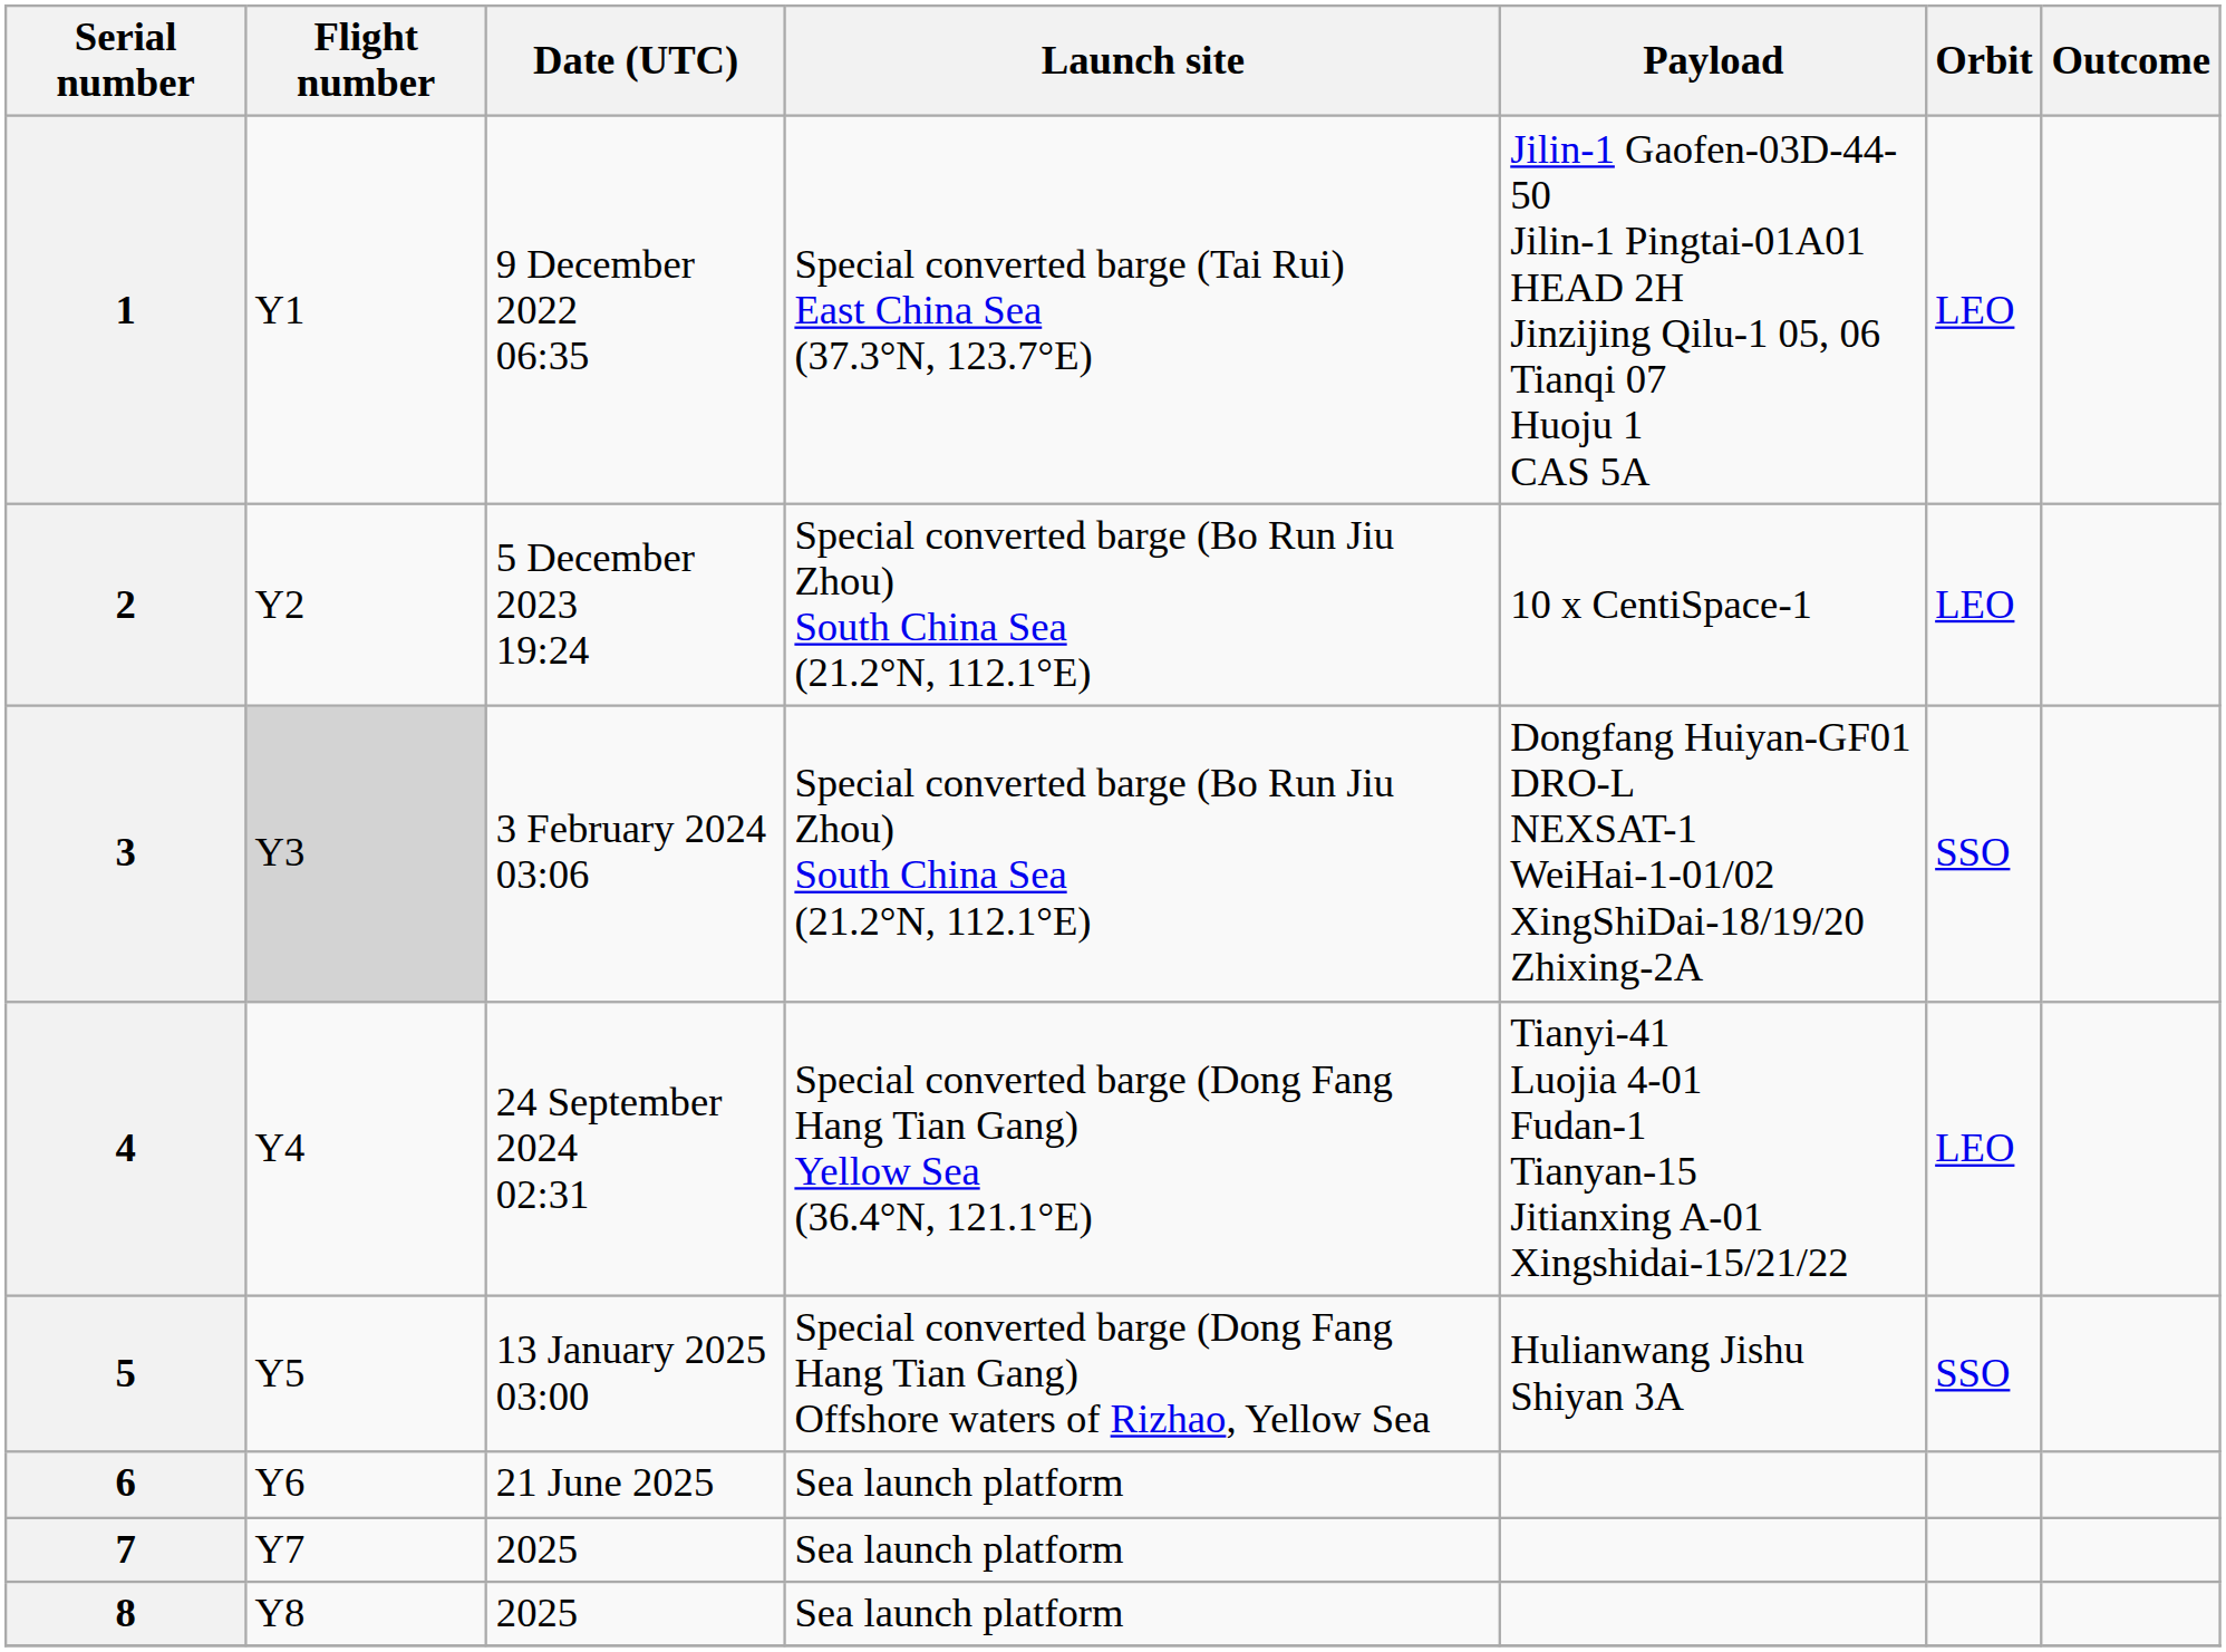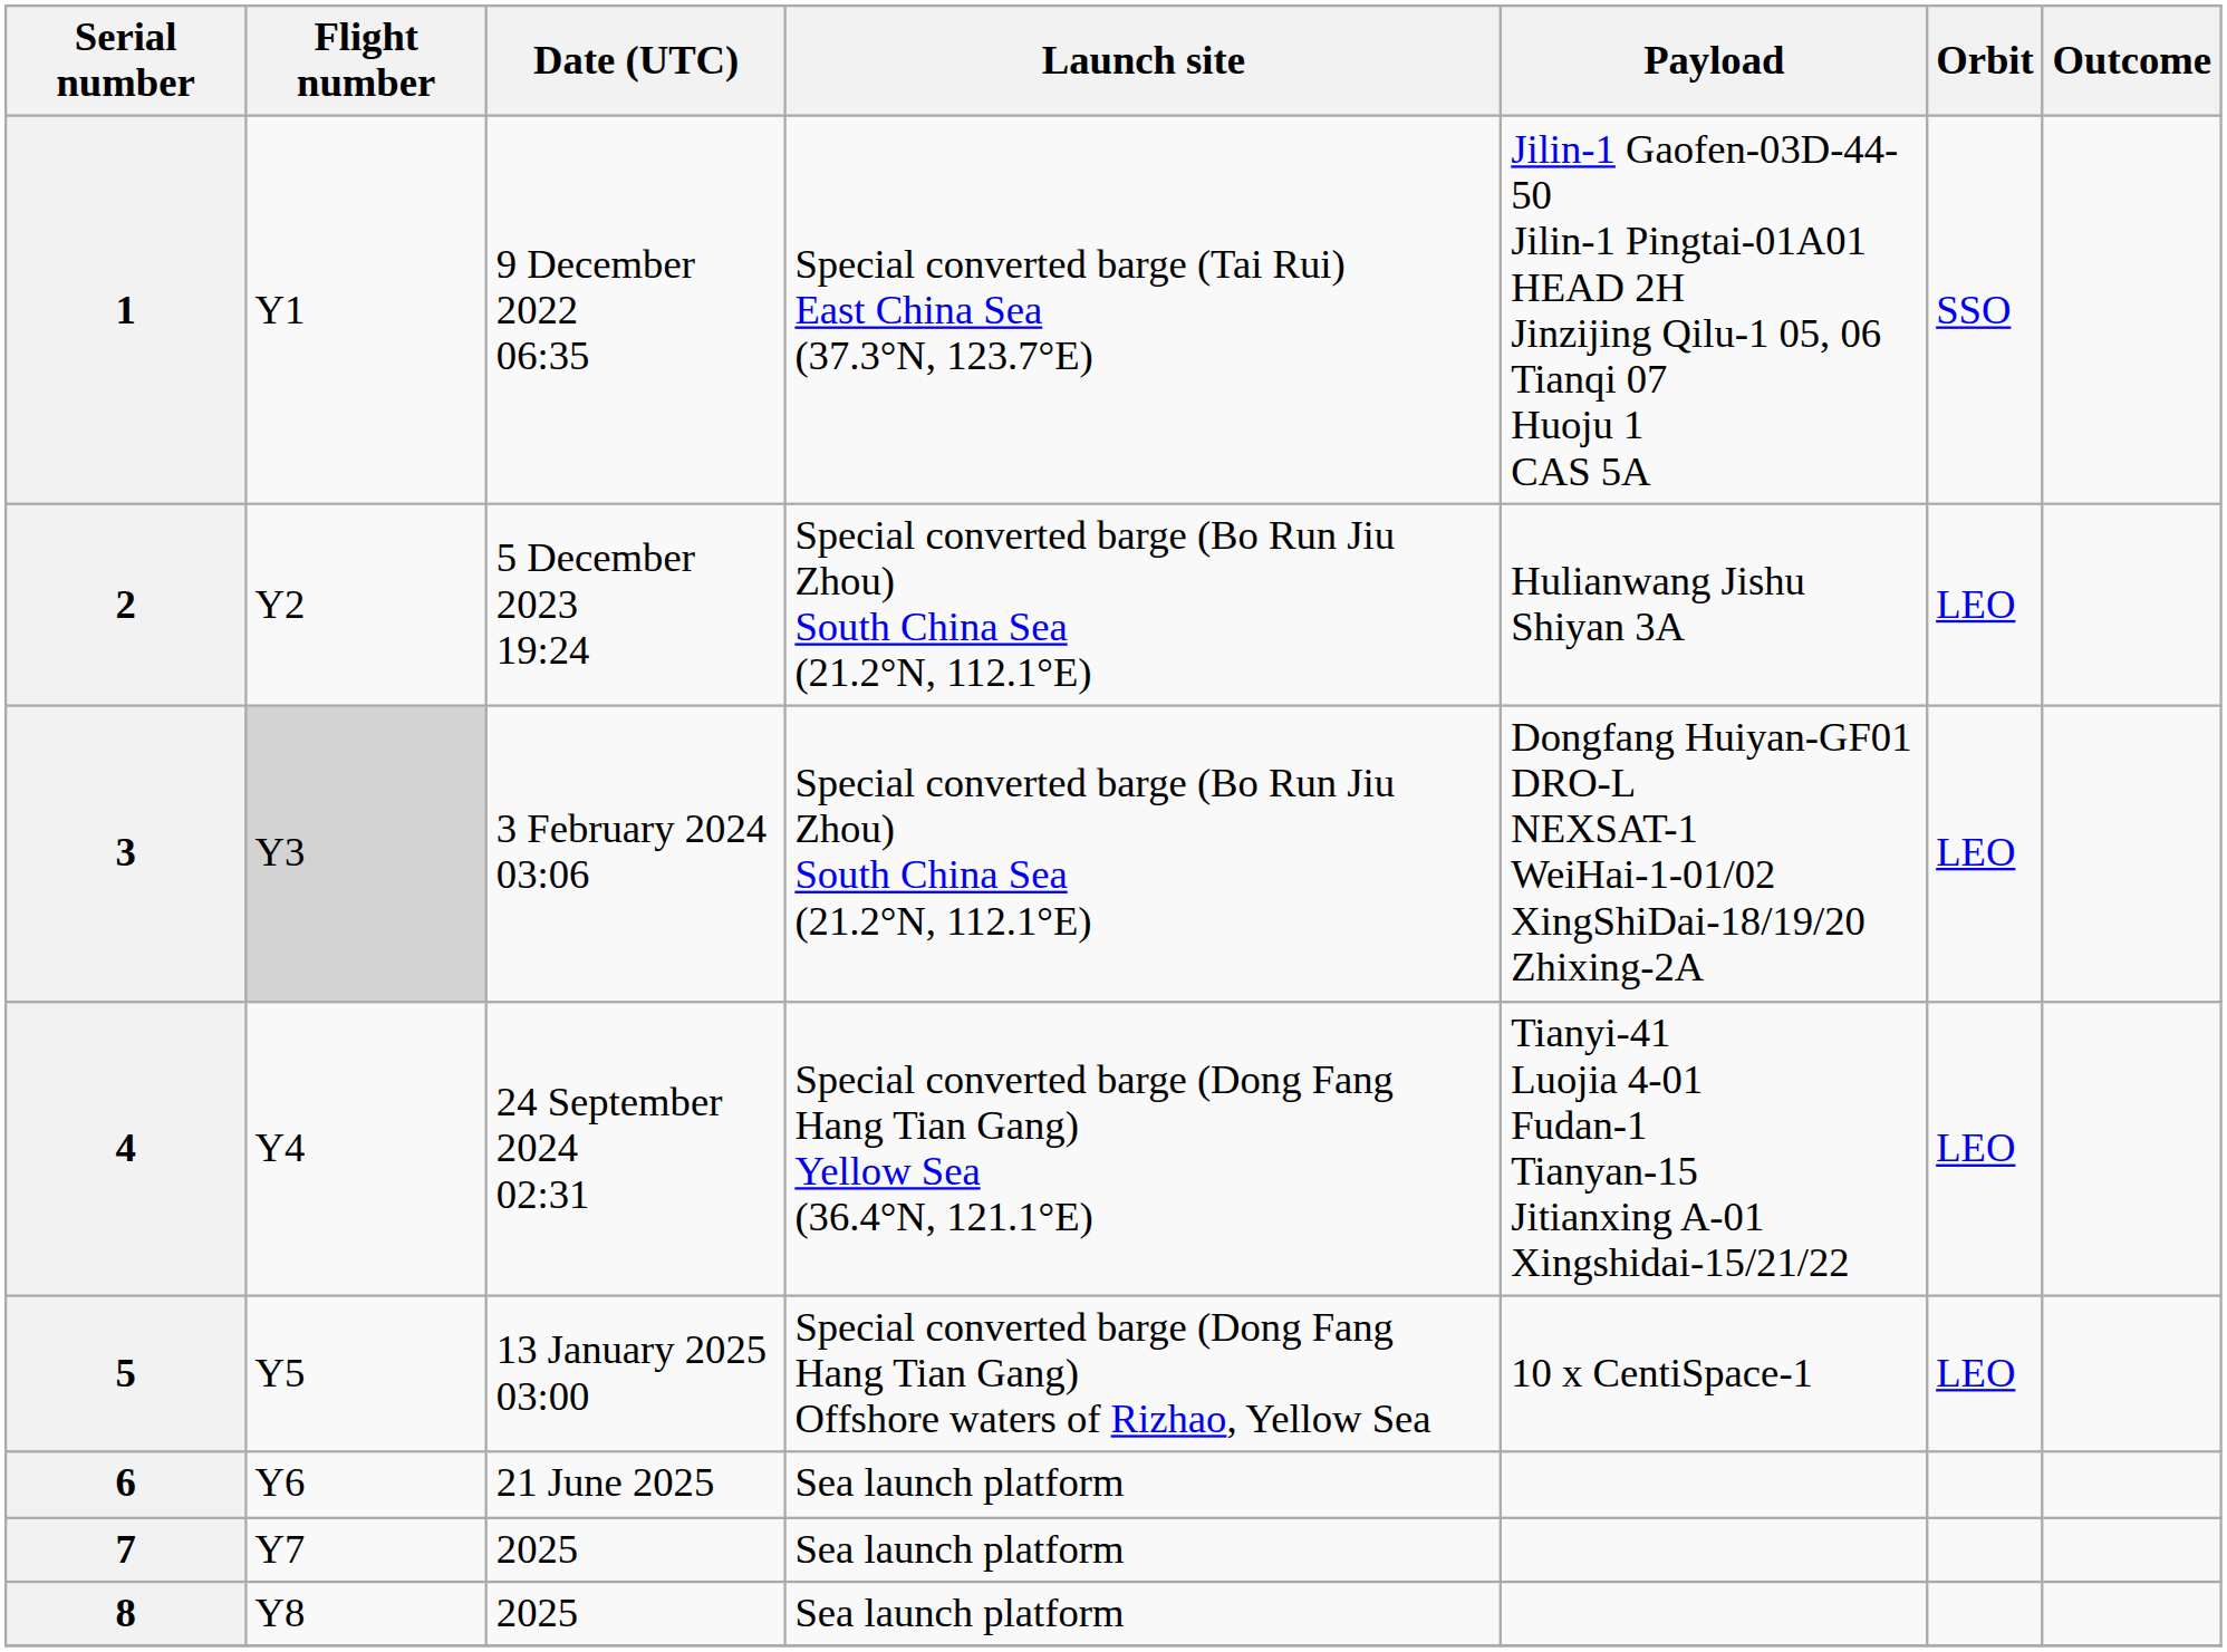1 | Orbit: LEO -> SSO
2 | Payload: 10 x CentiSpace-1 -> Hulianwang Jishu Shiyan 3A
3 | Orbit: SSO -> LEO
5 | Payload: Hulianwang Jishu Shiyan 3A -> 10 x CentiSpace-1
5 | Orbit: SSO -> LEO
